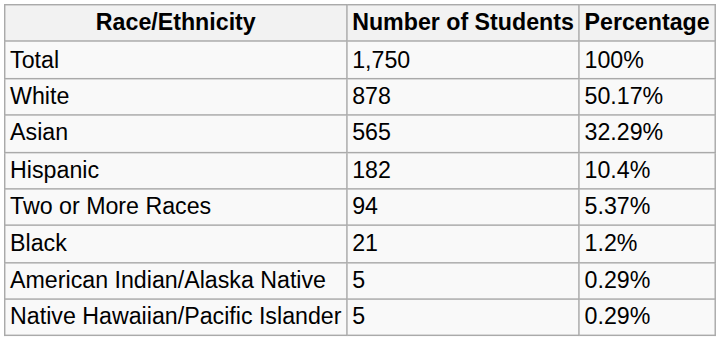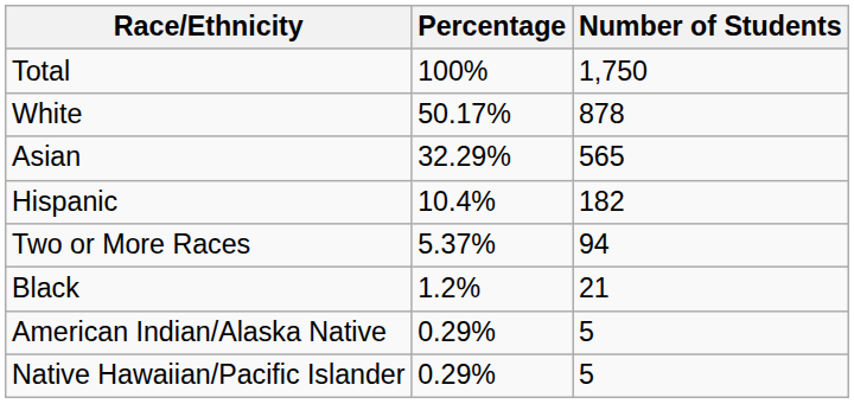columns swapped: Number of Students <-> Percentage
